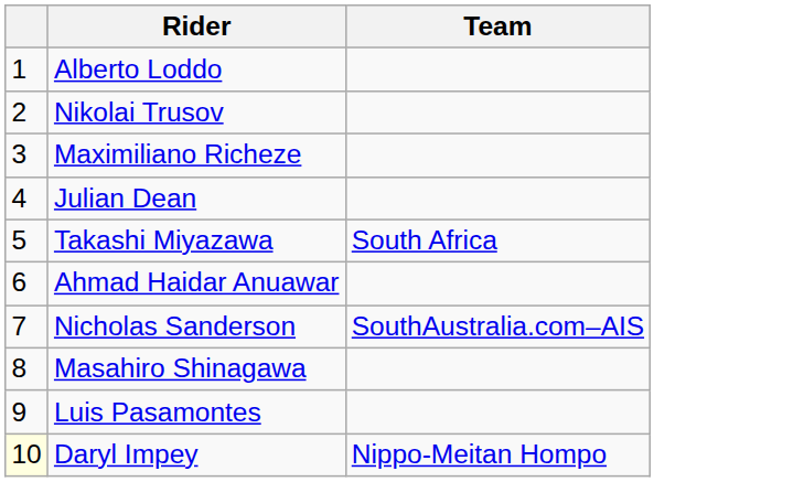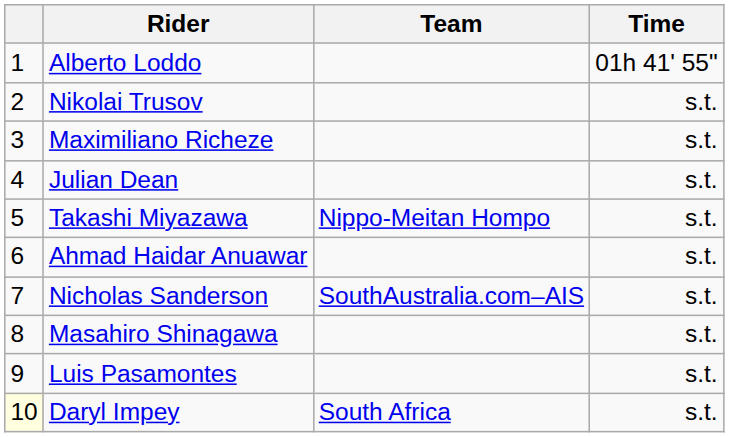+ column: Time | 01h 41' 55" | s.t. | s.t. | s.t. | s.t. | s.t. | s.t. | s.t. | s.t. | s.t.
Takashi Miyazawa | Team: South Africa -> Nippo-Meitan Hompo
Daryl Impey | Team: Nippo-Meitan Hompo -> South Africa
